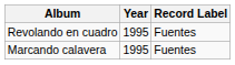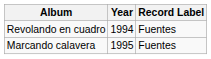Revolando en cuadro | Year: 1995 -> 1994
